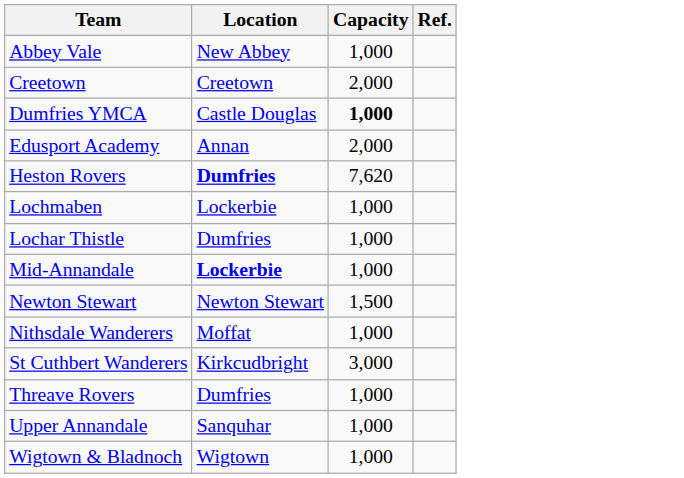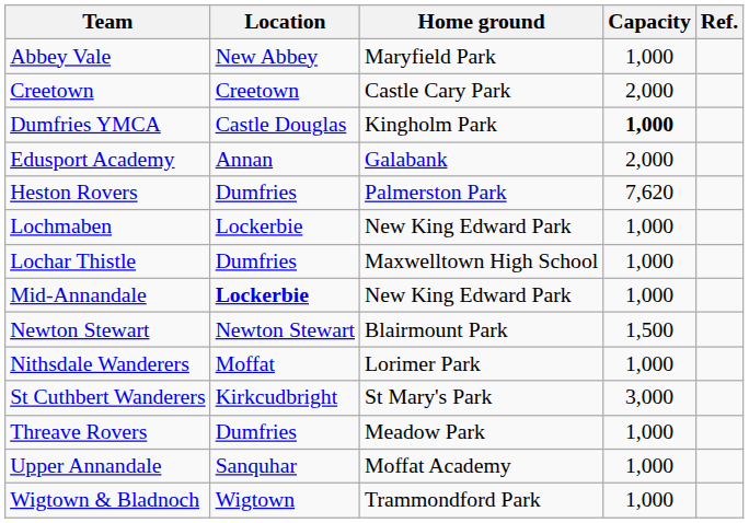+ column: Home ground | Maryfield Park | Castle Cary Park | Kingholm Park | Galabank | Palmerston Park | New King Edward Park | Maxwelltown High School | New King Edward Park | Blairmount Park | Lorimer Park | St Mary's Park | Meadow Park | Moffat Academy | Trammondford Park
Heston Rovers | Location: bold -> normal
